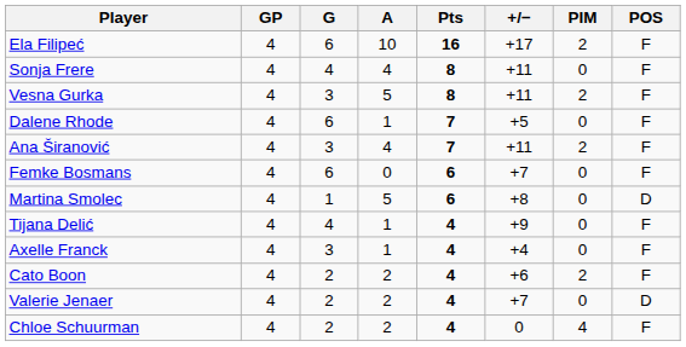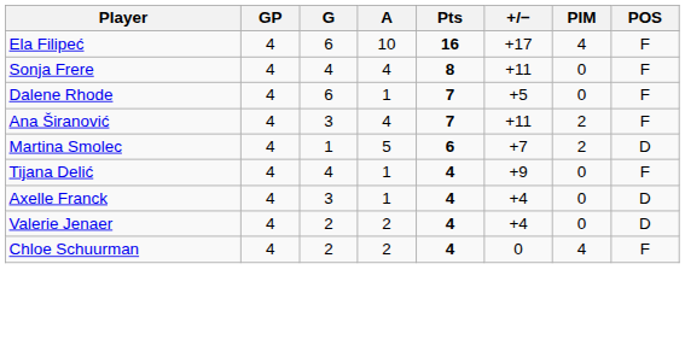Ela Filipeć | PIM: 2 -> 4
- row: Vesna Gurka | 4 | 3 | 5 | 8 | +11 | 2 | F
- row: Femke Bosmans | 4 | 6 | 0 | 6 | +7 | 0 | F
Martina Smolec | +/−: +8 -> +7
Martina Smolec | PIM: 0 -> 2
Axelle Franck | POS: F -> D
- row: Cato Boon | 4 | 2 | 2 | 4 | +6 | 2 | F
Valerie Jenaer | +/−: +7 -> +4
